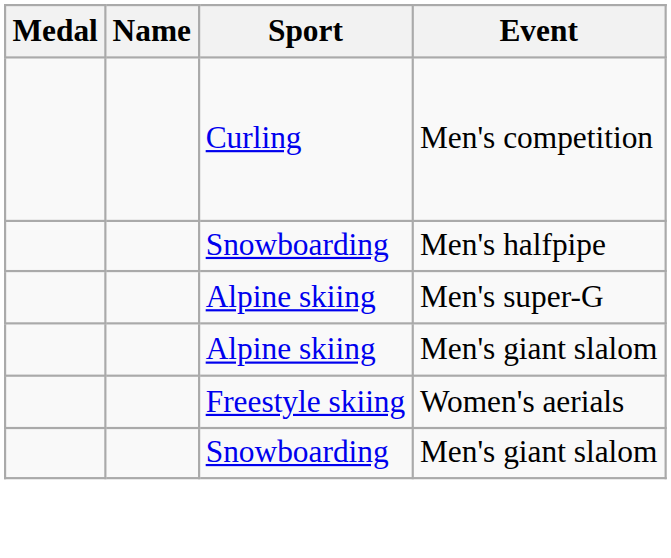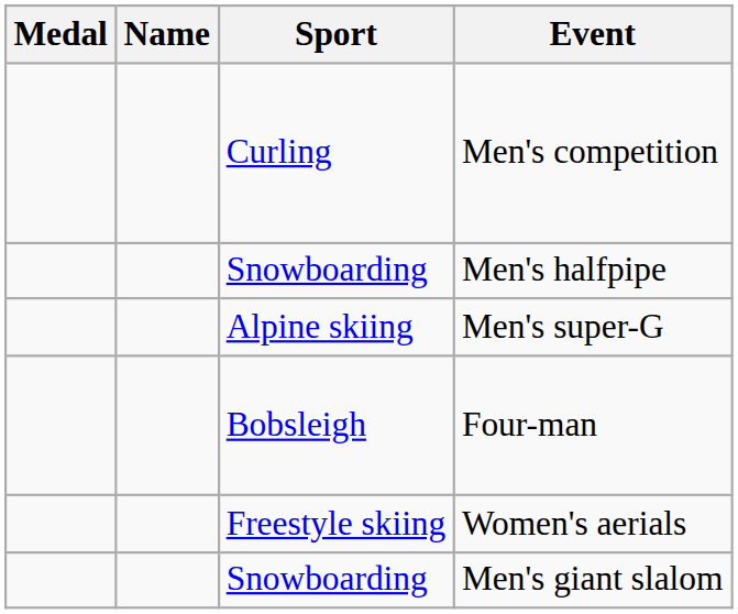+ row: Bobsleigh | Four-man
- row: Alpine skiing | Men's giant slalom
